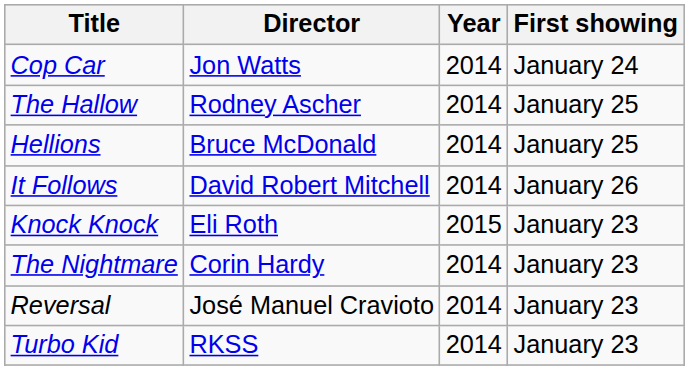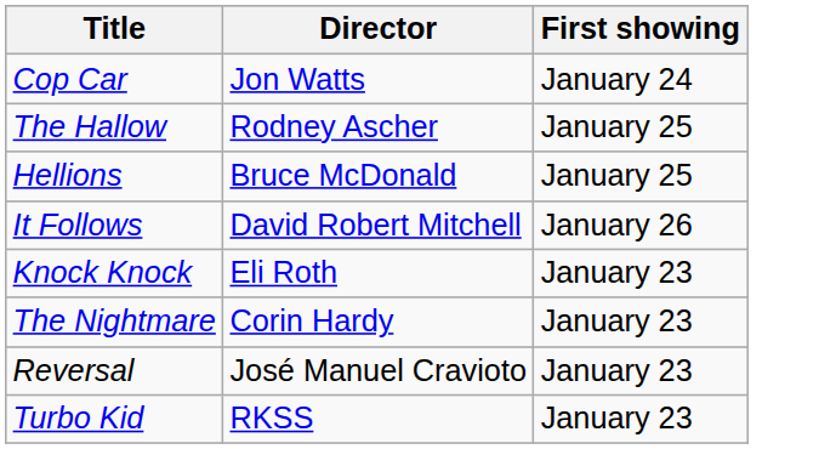- column: Year | 2014 | 2014 | 2014 | 2014 | 2015 | 2014 | 2014 | 2014
